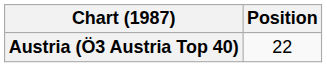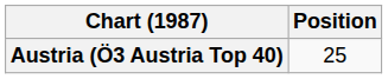Austria (Ö3 Austria Top 40) | Position: 22 -> 25
